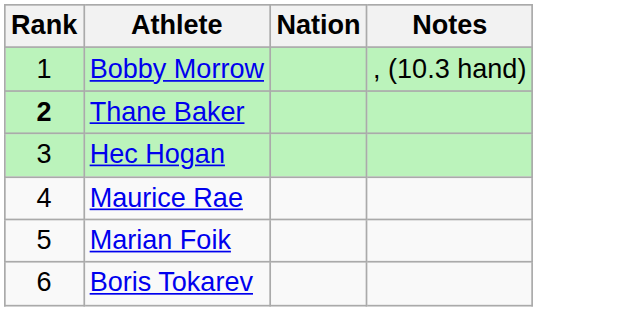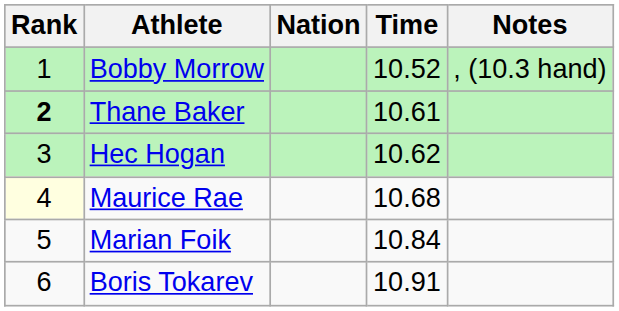+ column: Time | 10.52 | 10.61 | 10.62 | 10.68 | 10.84 | 10.91
Maurice Rae | Rank: no background -> lightyellow background
